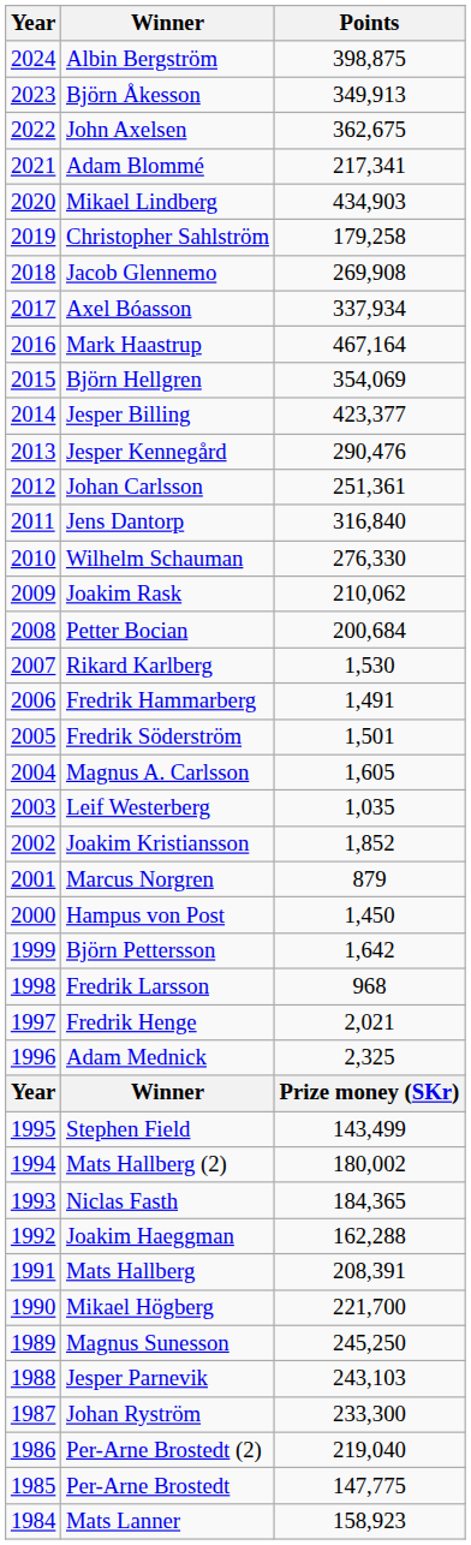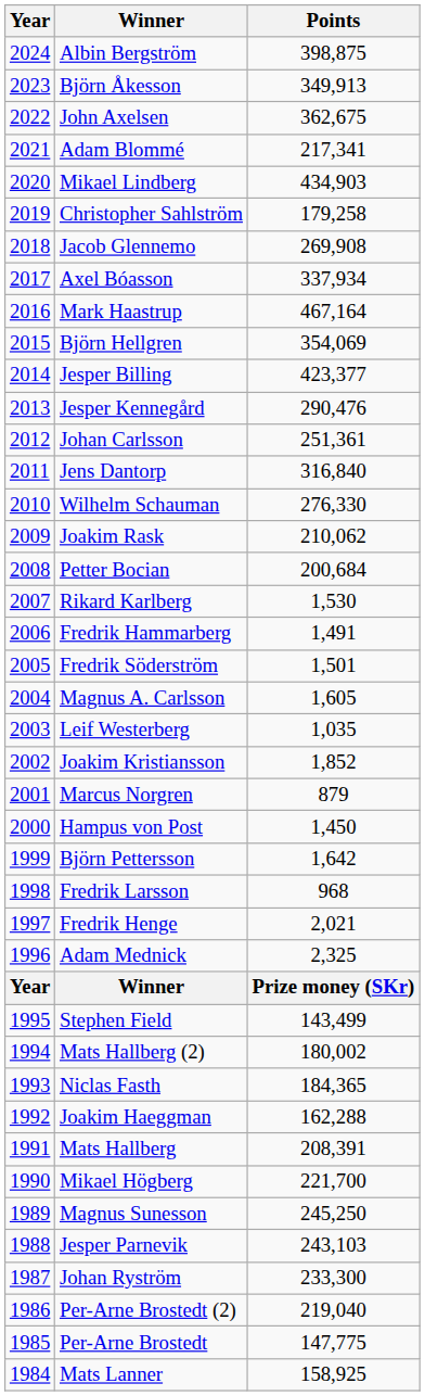Mats Lanner | Points: 158,923 -> 158,925
